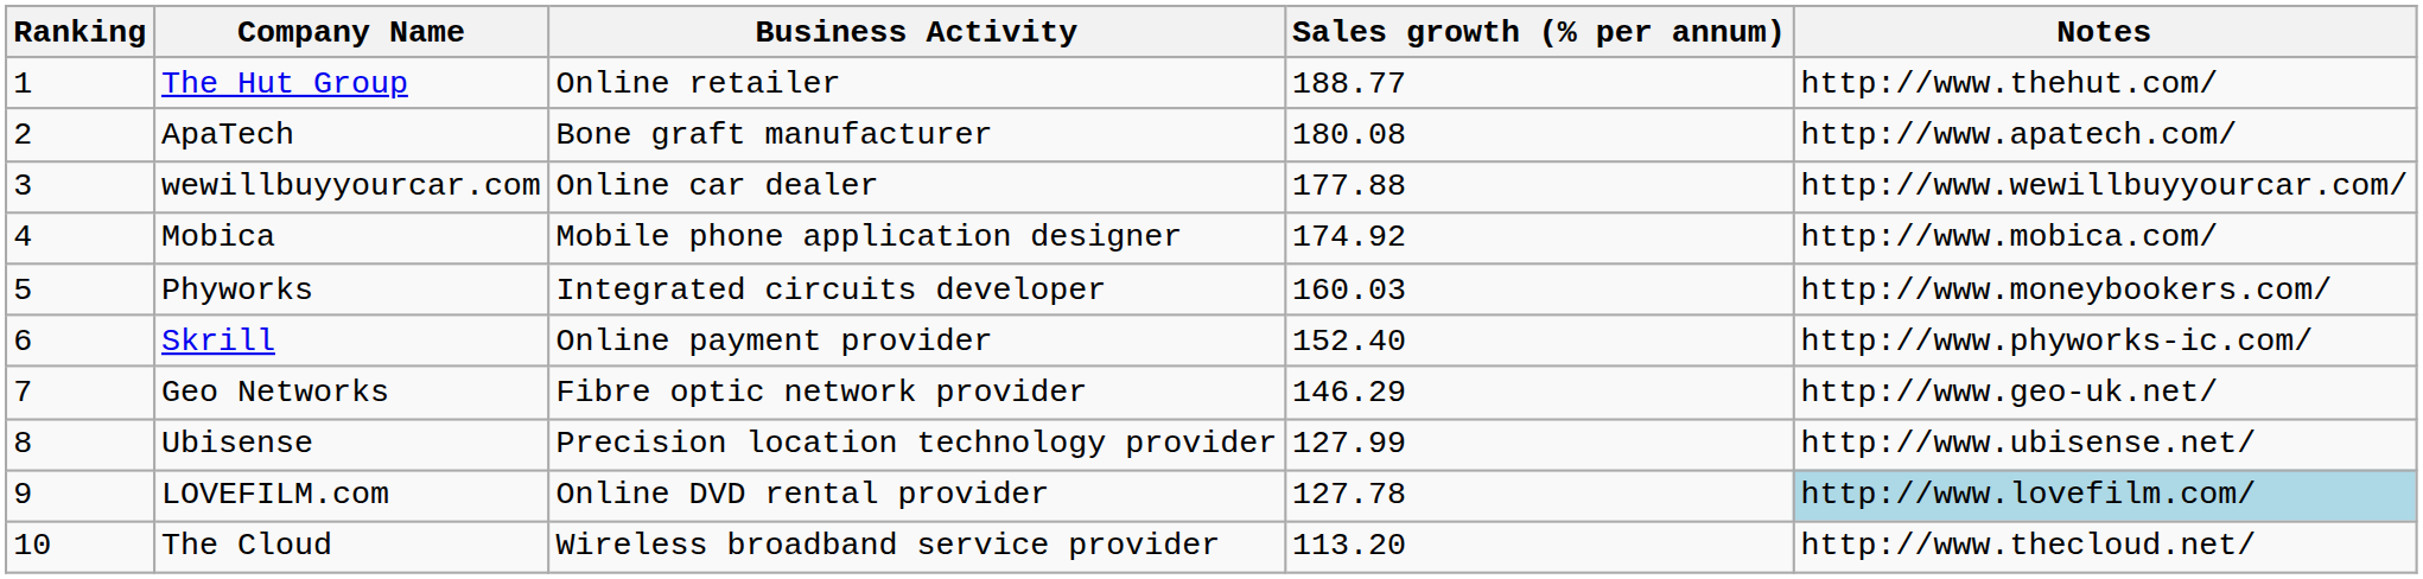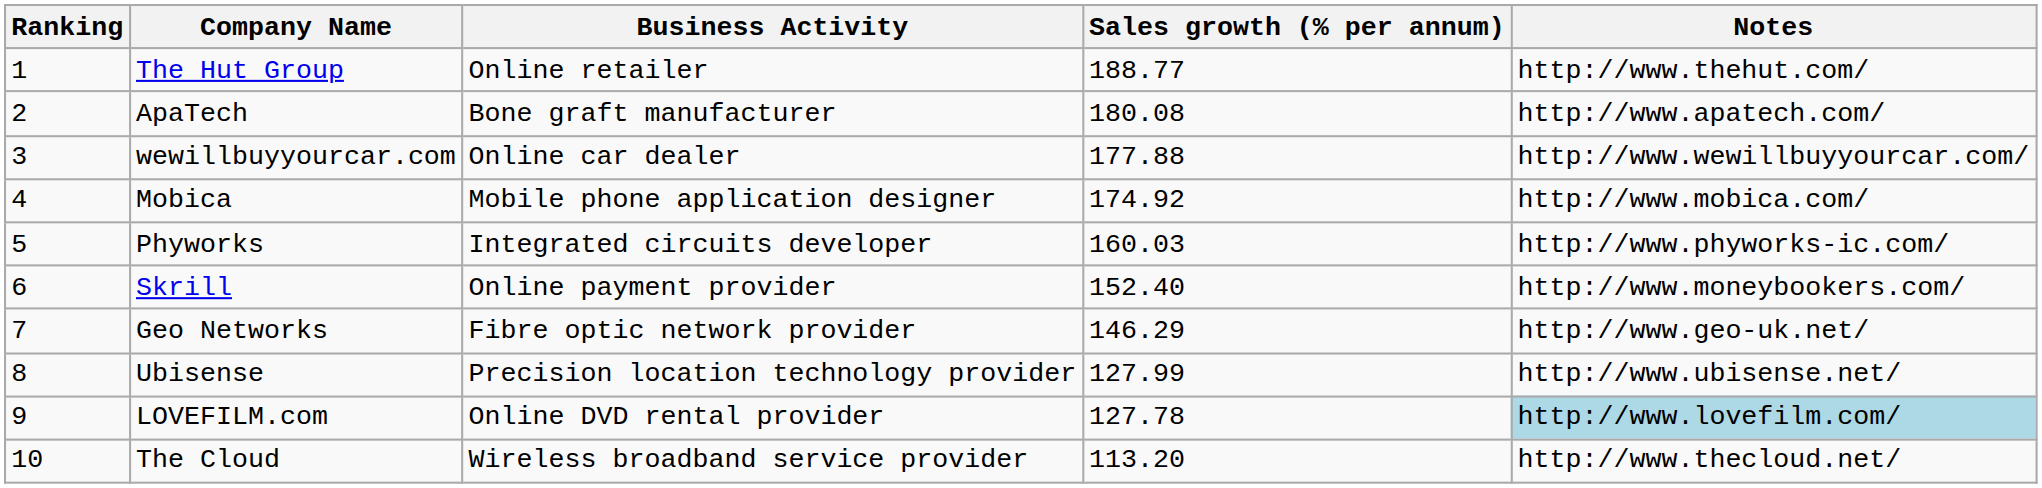Phyworks | Notes: http://www.moneybookers.com/ -> http://www.phyworks-ic.com/
Skrill | Notes: http://www.phyworks-ic.com/ -> http://www.moneybookers.com/
